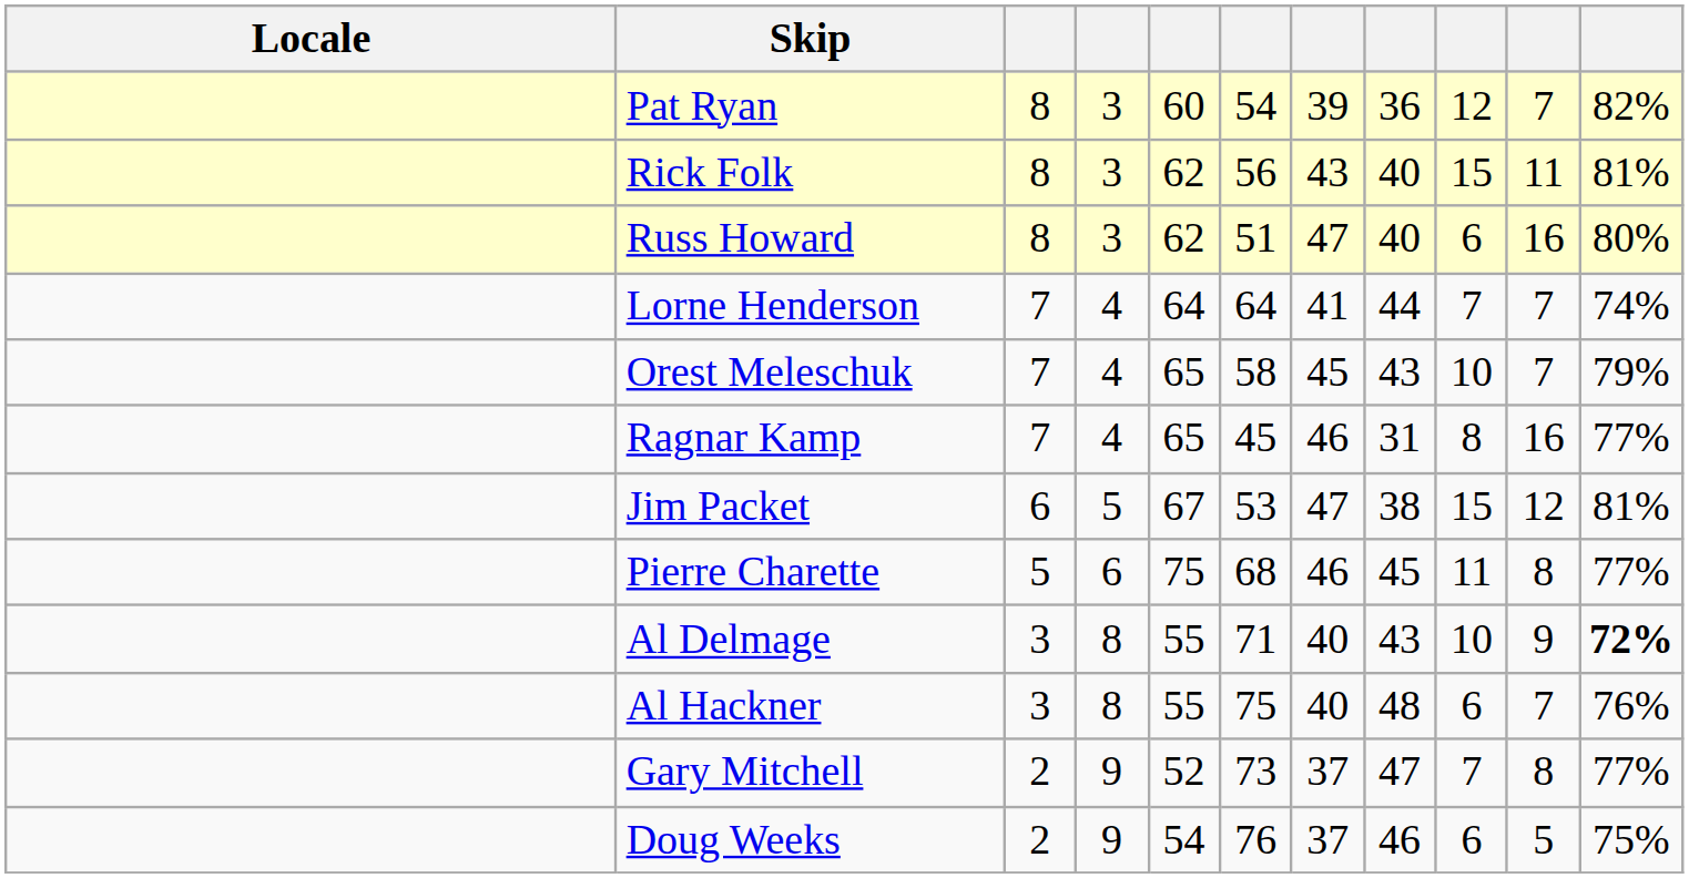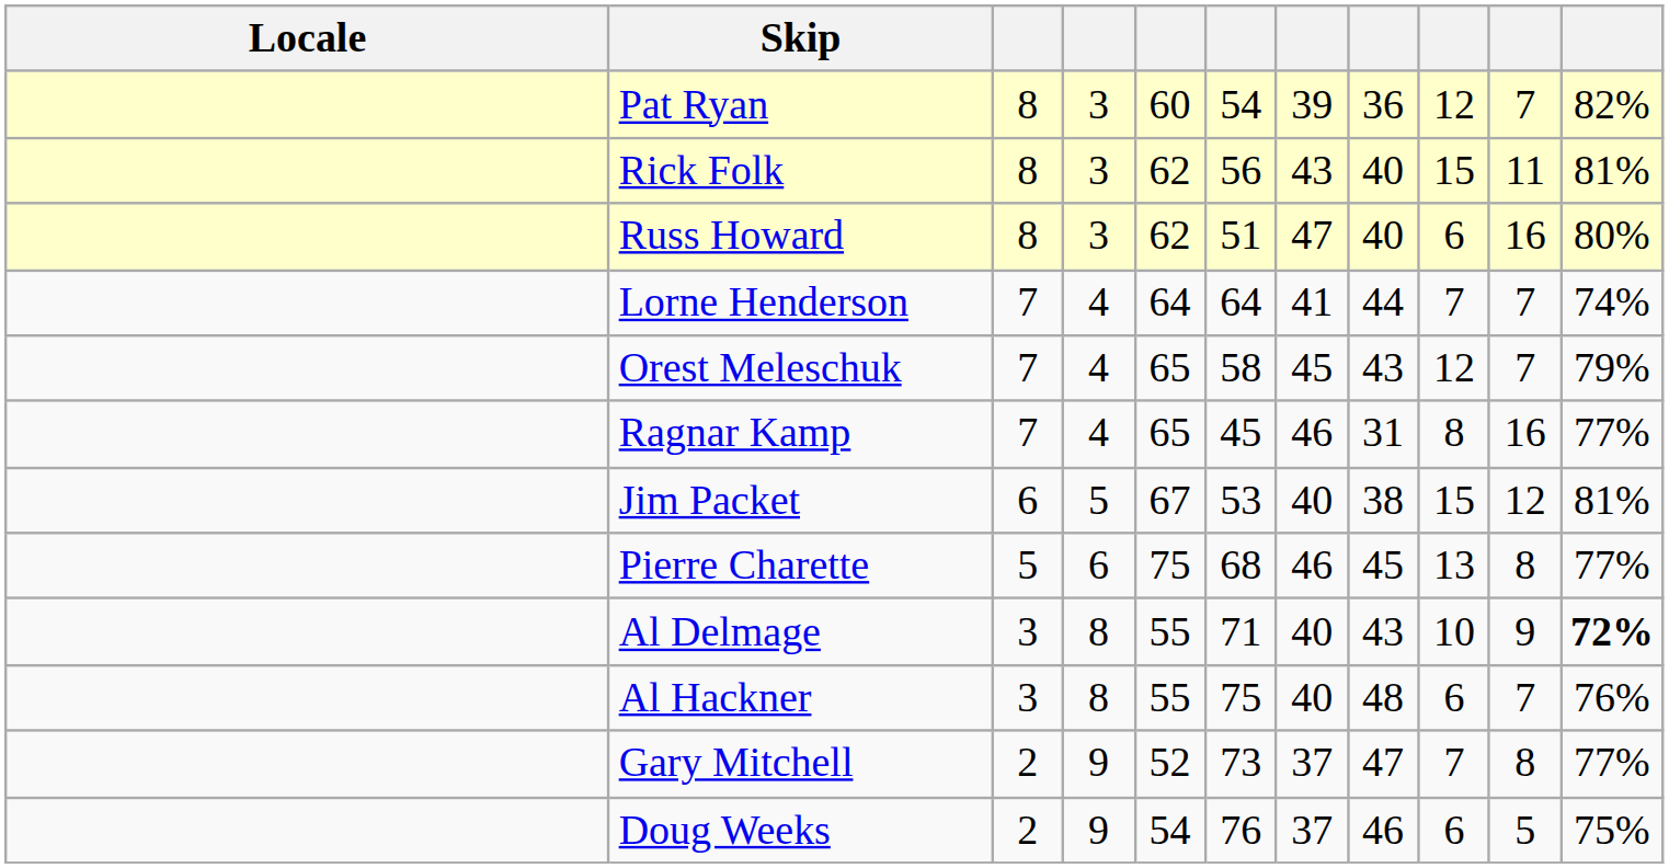Orest Meleschuk | column 9: 10 -> 12
Jim Packet | column 7: 47 -> 40
Pierre Charette | column 9: 11 -> 13
